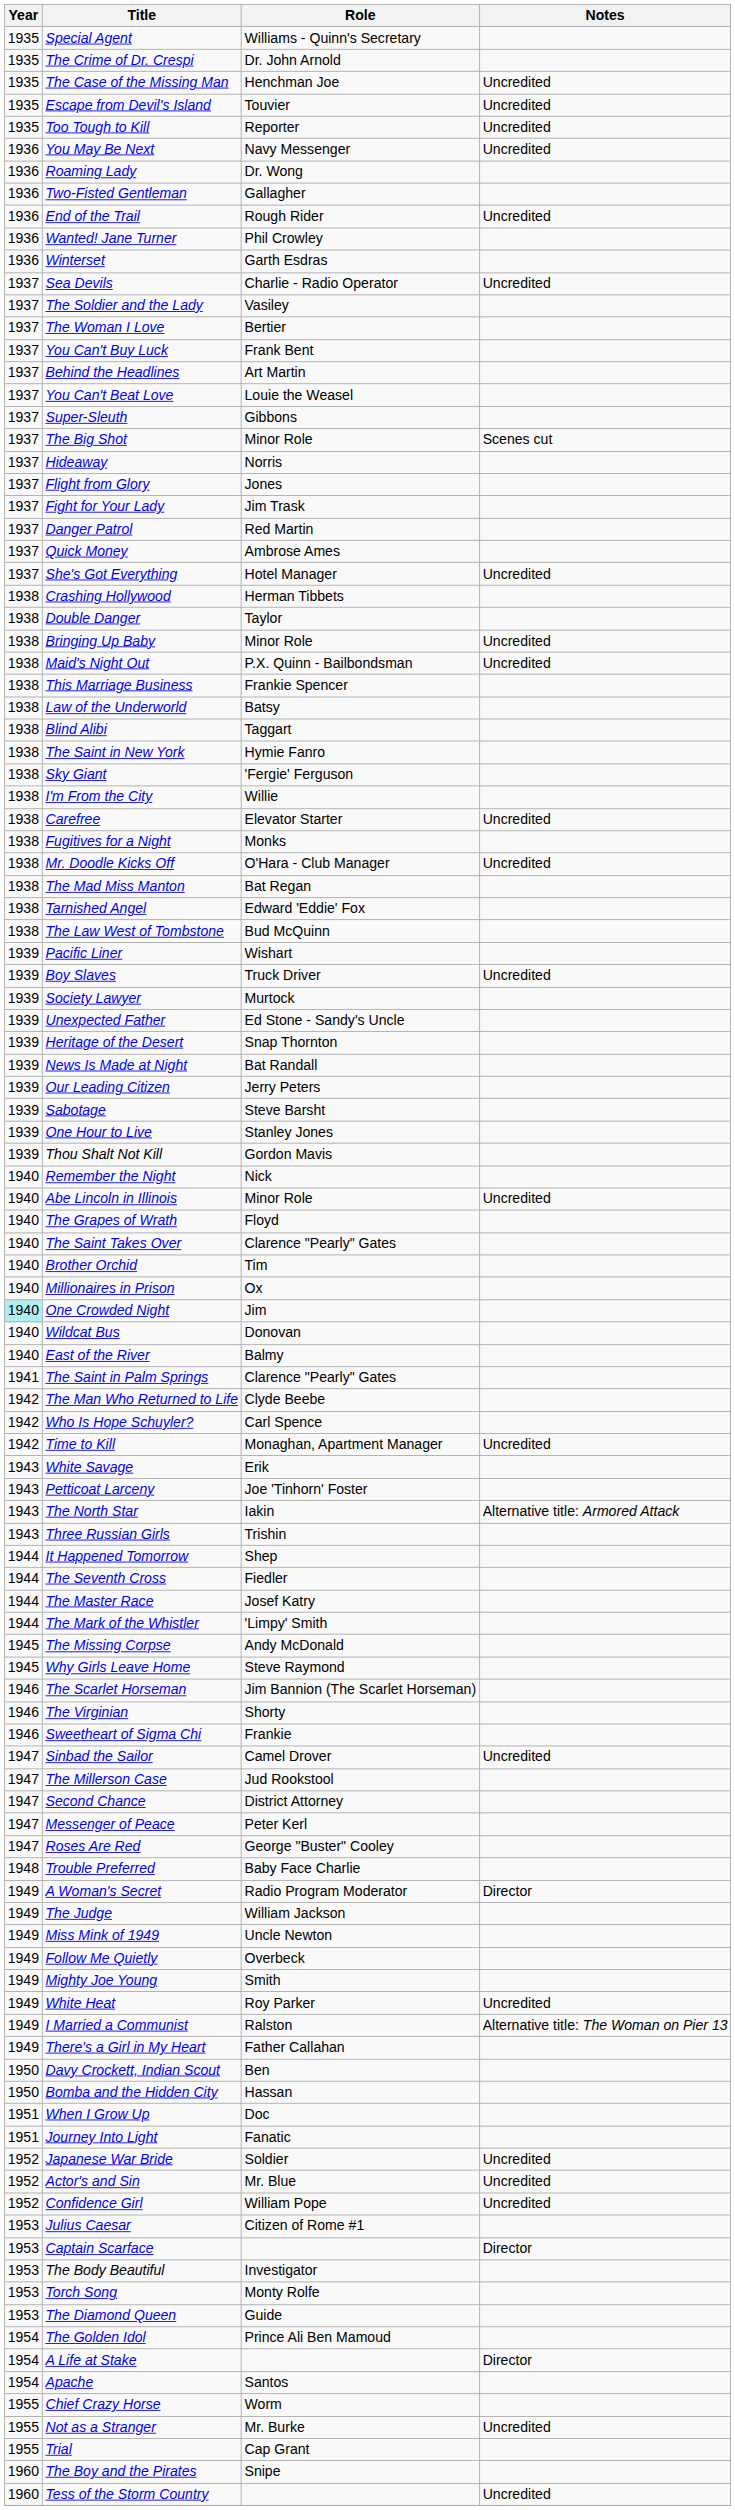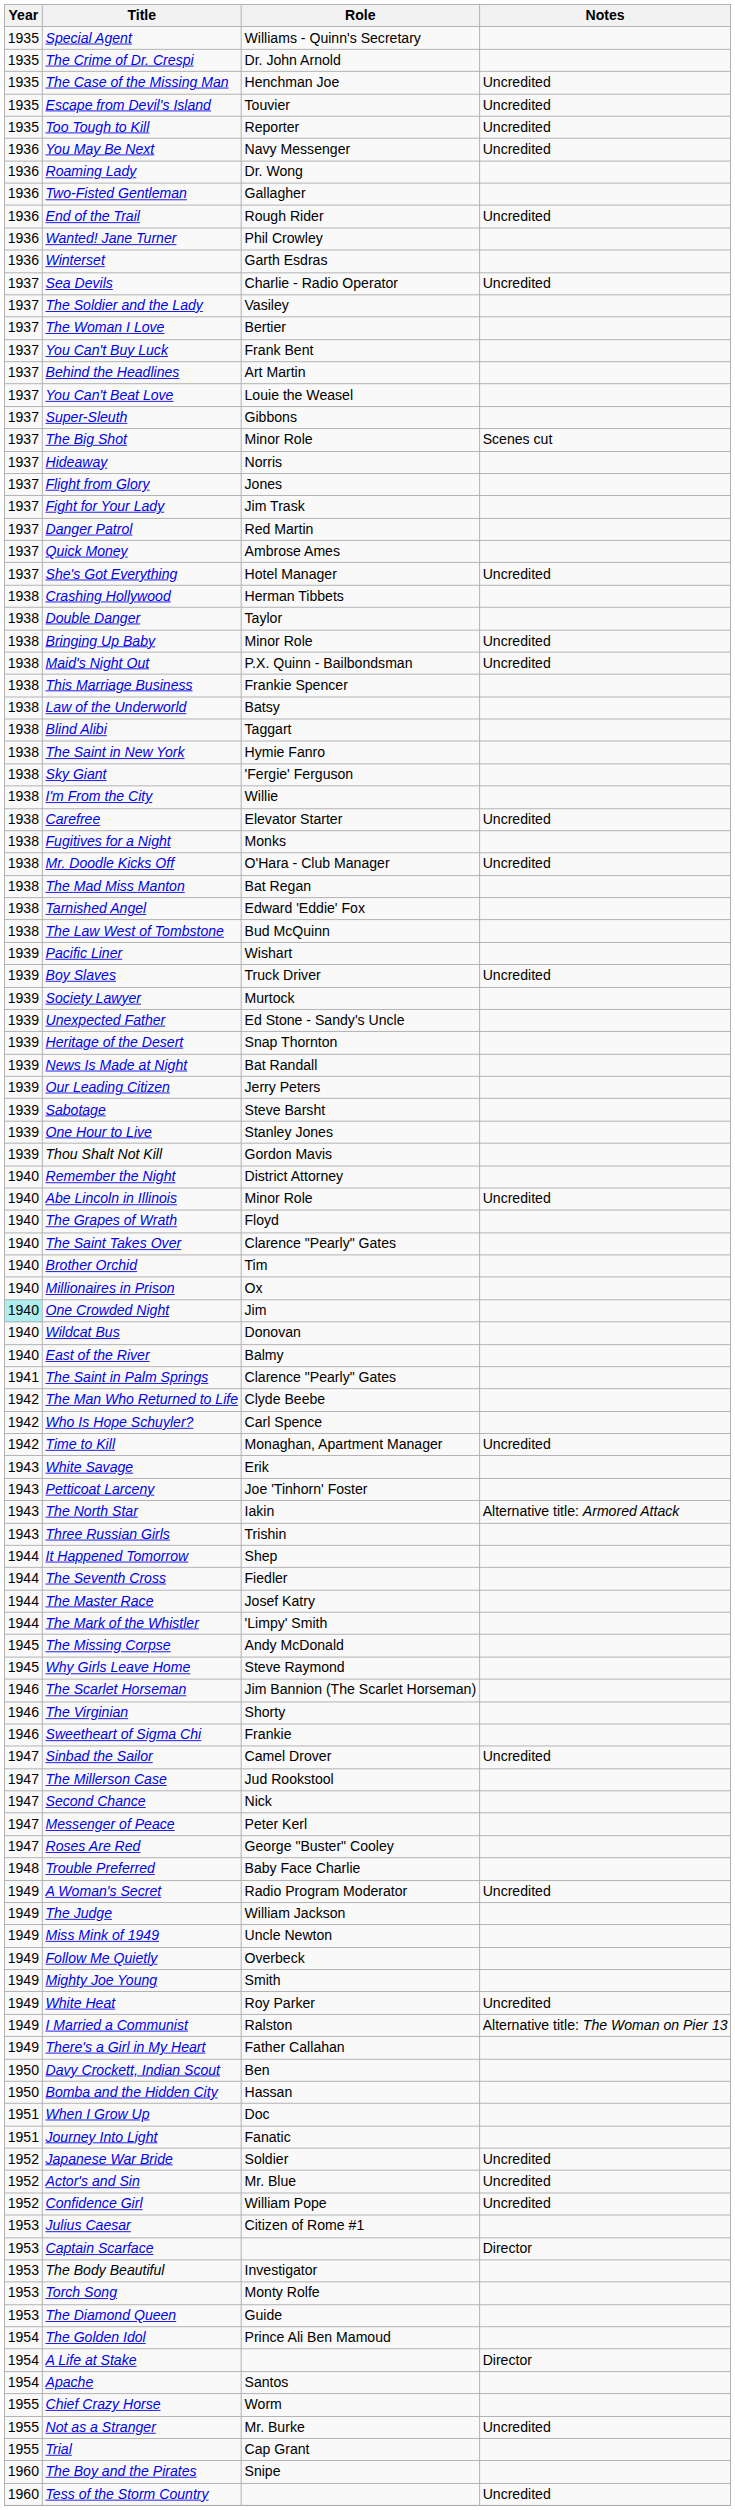Remember the Night | Role: Nick -> District Attorney
Second Chance | Role: District Attorney -> Nick
A Woman's Secret | Notes: Director -> Uncredited
